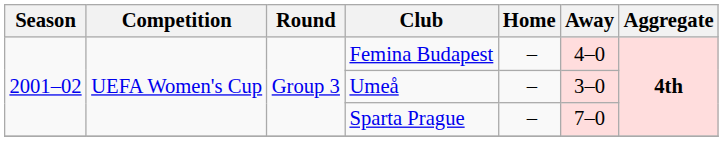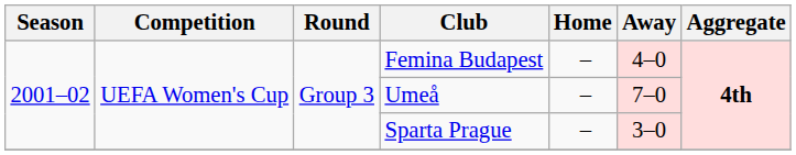Umeå | Away: 3–0 -> 7–0
Sparta Prague | Away: 7–0 -> 3–0
